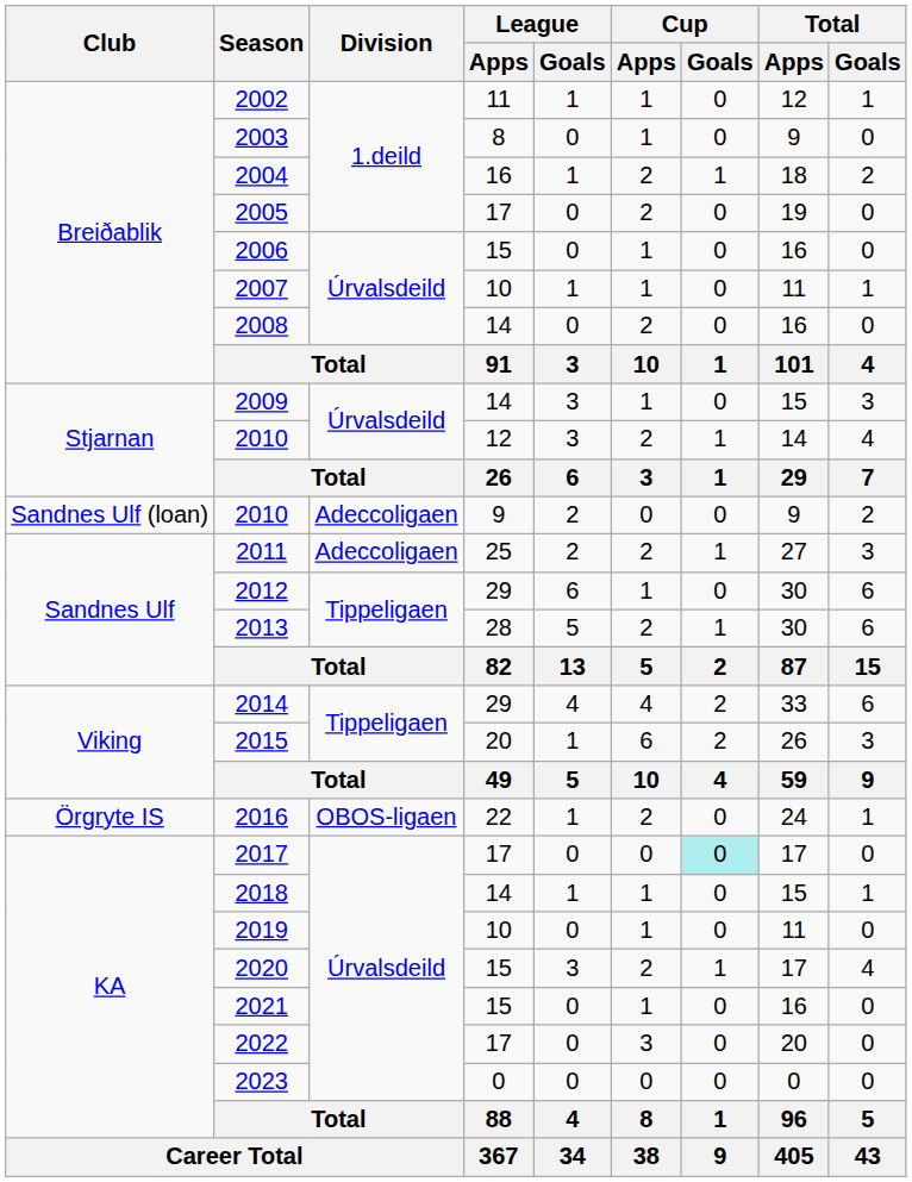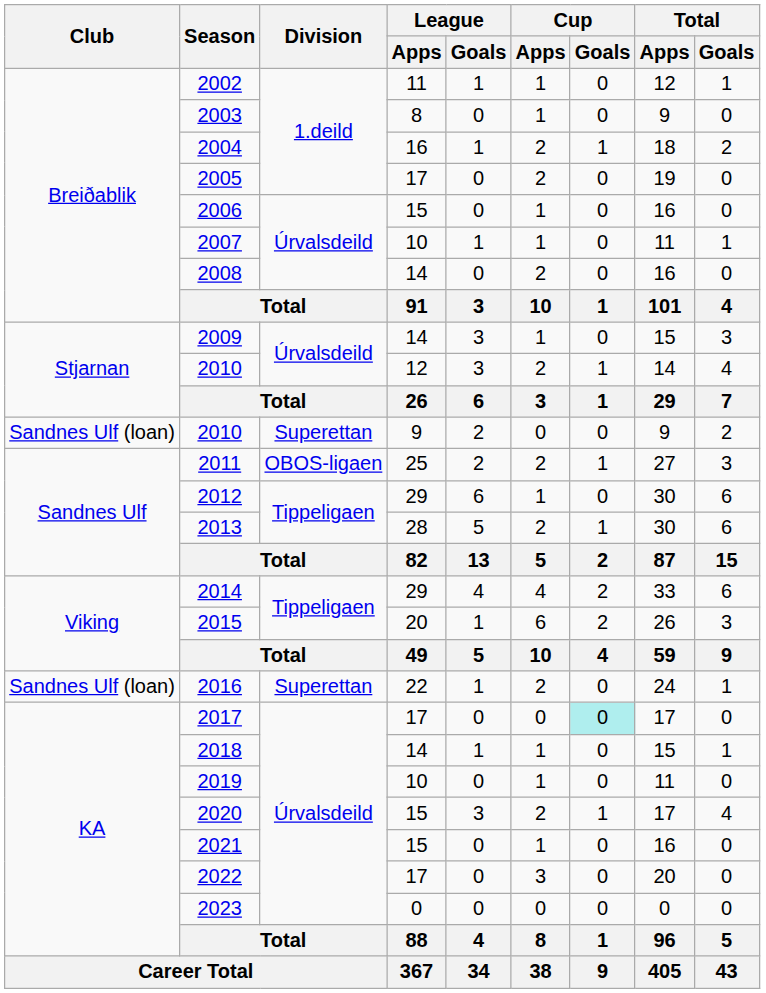2010 / 9 | Division: Adeccoligaen -> Superettan
2011 | Division: Adeccoligaen -> OBOS-ligaen
2016 | Club: Örgryte IS -> Sandnes Ulf (loan)
2016 | Division: OBOS-ligaen -> Superettan
